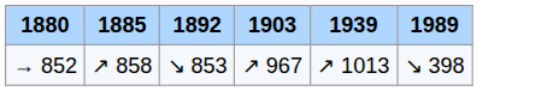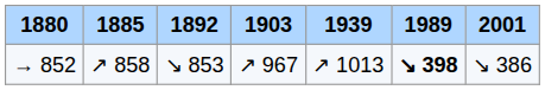+ column: 2001 | ↘ 386
→ 852 | 1989: normal -> bold
